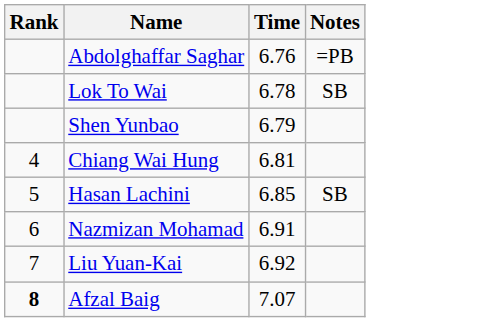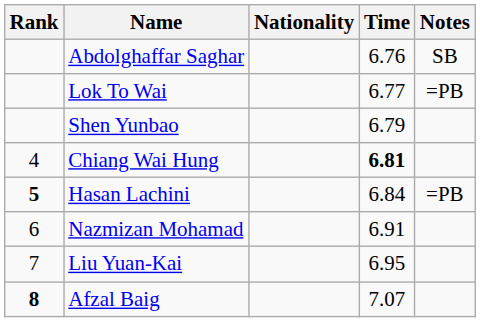+ column: Nationality
Abdolghaffar Saghar | Notes: =PB -> SB
Lok To Wai | Time: 6.78 -> 6.77
Lok To Wai | Notes: SB -> =PB
Chiang Wai Hung | Time: normal -> bold
Hasan Lachini | Rank: normal -> bold
Hasan Lachini | Time: 6.85 -> 6.84
Hasan Lachini | Notes: SB -> =PB
Liu Yuan-Kai | Time: 6.92 -> 6.95
